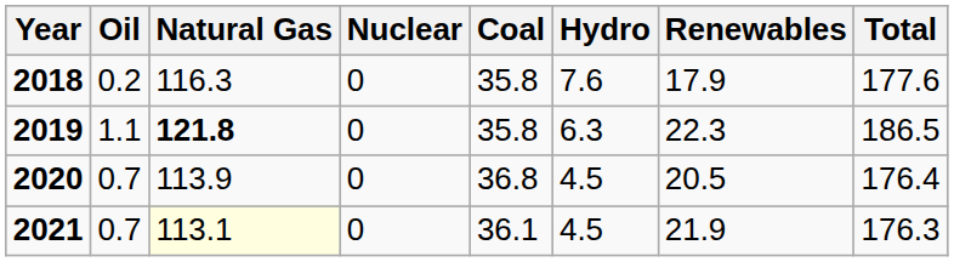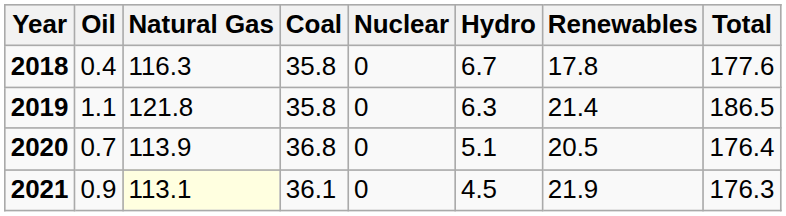columns swapped: Coal <-> Nuclear
2018 | Oil: 0.2 -> 0.4
2018 | Hydro: 7.6 -> 6.7
2018 | Renewables: 17.9 -> 17.8
2019 | Natural Gas: bold -> normal
2019 | Renewables: 22.3 -> 21.4
2020 | Hydro: 4.5 -> 5.1
2021 | Oil: 0.7 -> 0.9
